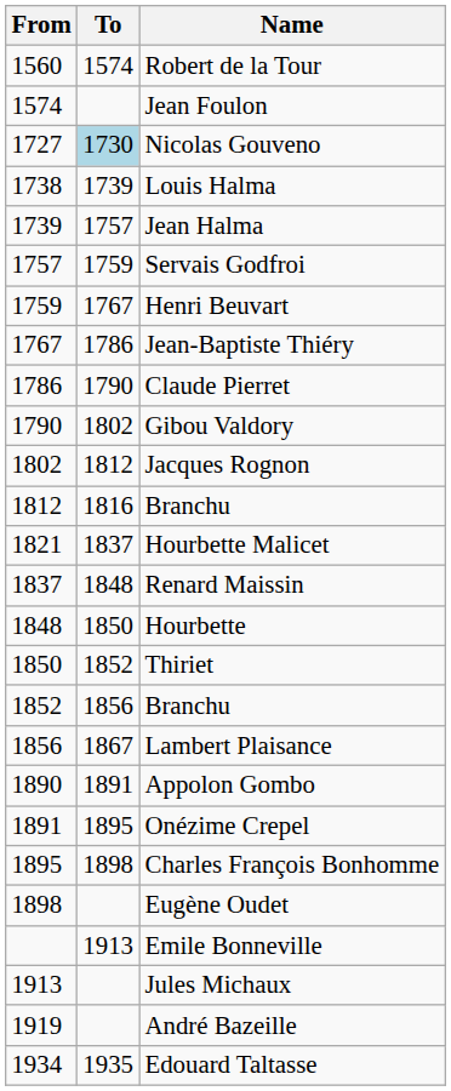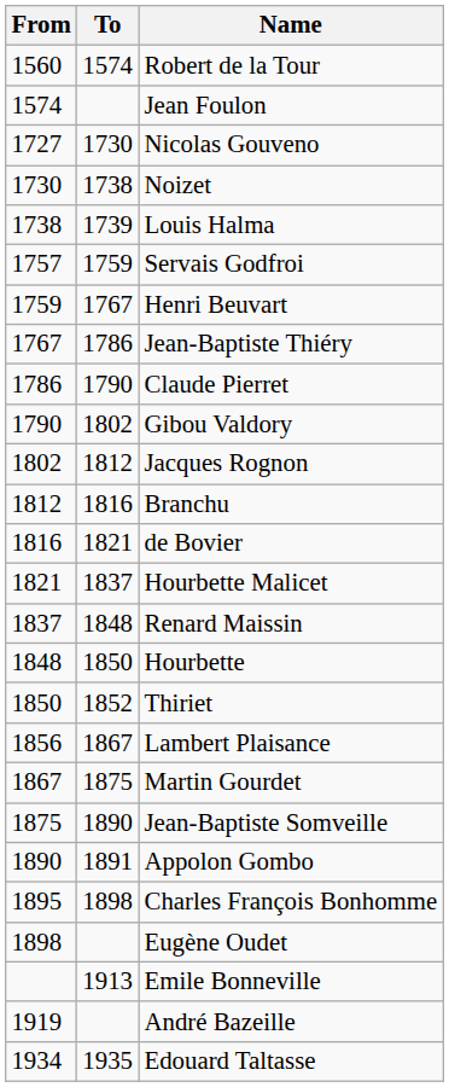Nicolas Gouveno | To: lightblue background -> no background
+ row: 1730 | 1738 | Noizet
- row: 1739 | 1757 | Jean Halma
+ row: 1816 | 1821 | de Bovier
- row: 1852 | 1856 | Branchu
+ row: 1867 | 1875 | Martin Gourdet
+ row: 1875 | 1890 | Jean-Baptiste Somveille
- row: 1891 | 1895 | Onézime Crepel
- row: 1913 | Jules Michaux
